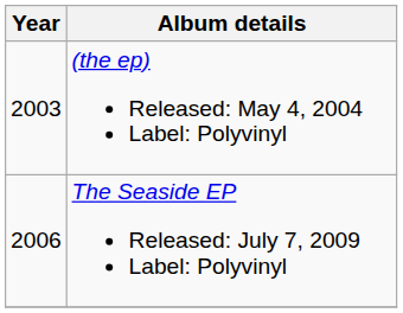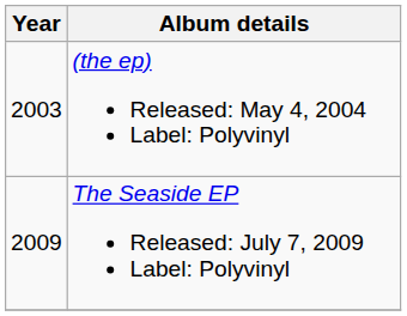The Seaside EP Released: July 7, 2009 Label: Polyvinyl | Year: 2006 -> 2009
